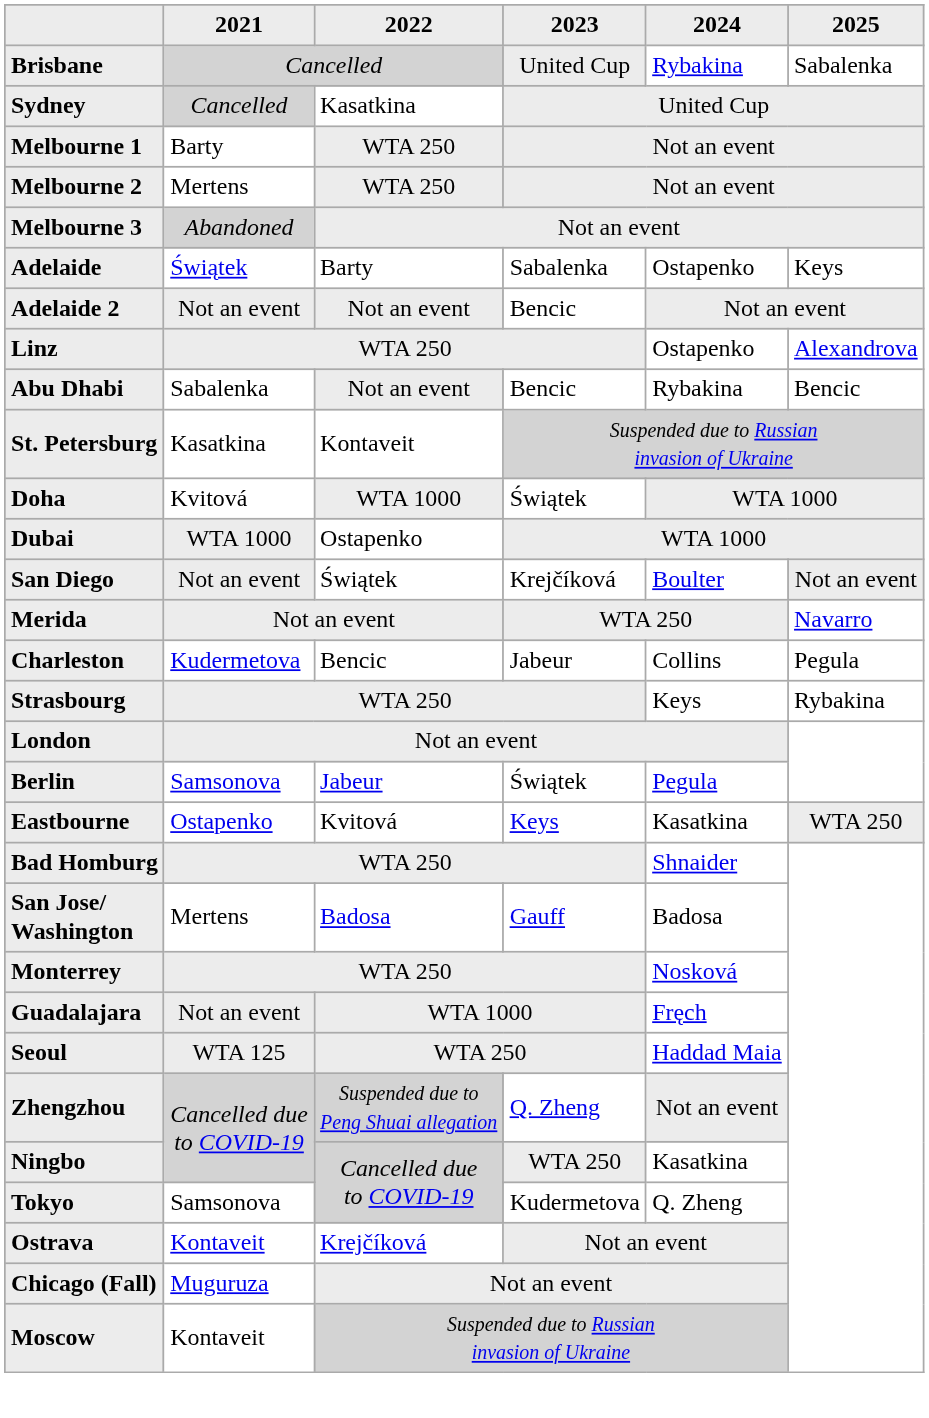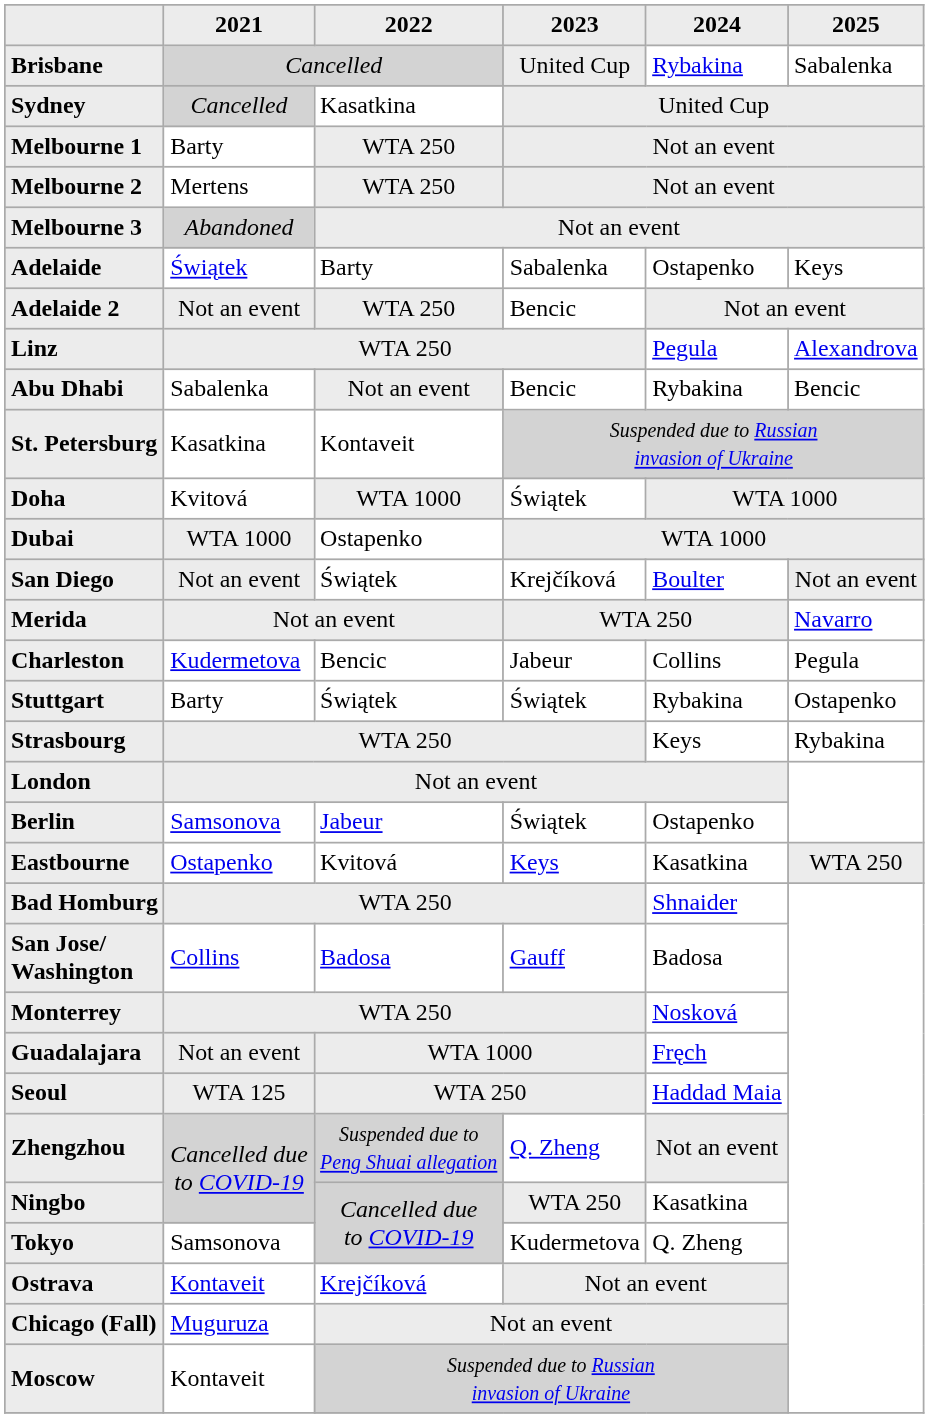Adelaide 2 | 2022: Not an event -> WTA 250
Linz | 2024: Ostapenko -> Pegula
+ row: Stuttgart | Barty | Świątek | Świątek | Rybakina | Ostapenko
Berlin | 2024: Pegula -> Ostapenko
San Jose/ Washington | 2021: Mertens -> Collins
